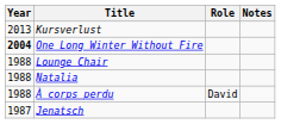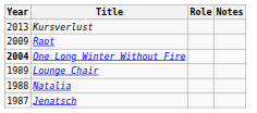+ row: 2009 | Rapt
Lounge Chair | Year: 1988 -> 1989
- row: 1988 | À corps perdu | David
